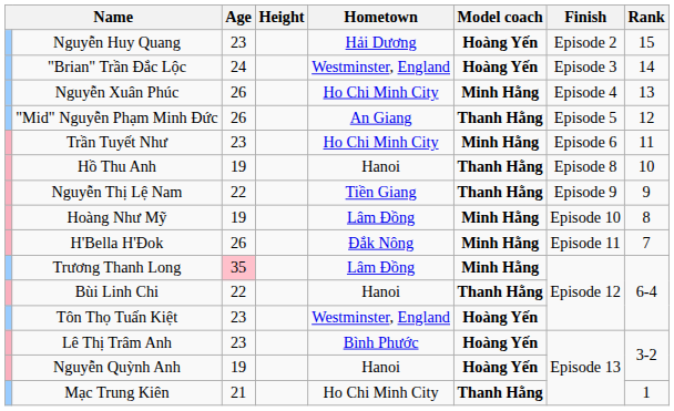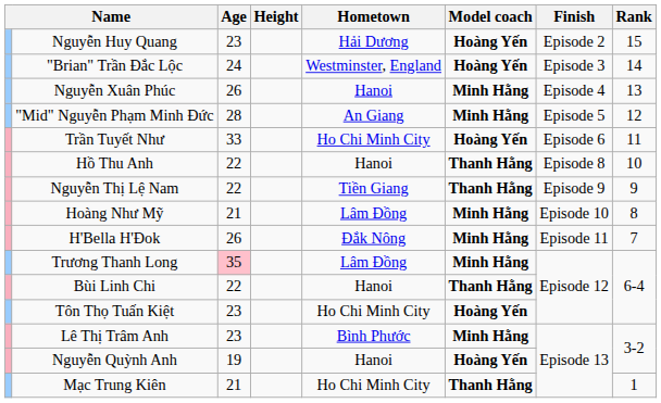Nguyễn Xuân Phúc | Hometown: Ho Chi Minh City -> Hanoi
"Mid" Nguyễn Phạm Minh Đức | Age: 26 -> 28
"Mid" Nguyễn Phạm Minh Đức | Model coach: Thanh Hằng -> Minh Hằng
Trần Tuyết Như | Age: 23 -> 33
Trần Tuyết Như | Model coach: Minh Hằng -> Hoàng Yến
Hồ Thu Anh | Age: 19 -> 22
Hoàng Như Mỹ | Age: 19 -> 21
Tôn Thọ Tuấn Kiệt | Hometown: Westminster, England -> Ho Chi Minh City
Lê Thị Trâm Anh | Model coach: Hoàng Yến -> Minh Hằng
